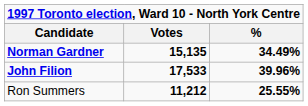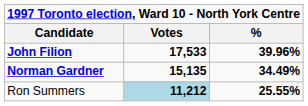rows swapped: John Filion <-> Norman Gardner
Ron Summers | Votes: no background -> lightblue background
